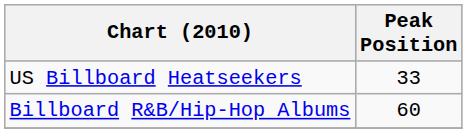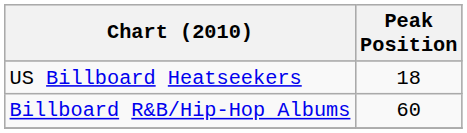US Billboard Heatseekers | Peak Position: 33 -> 18
